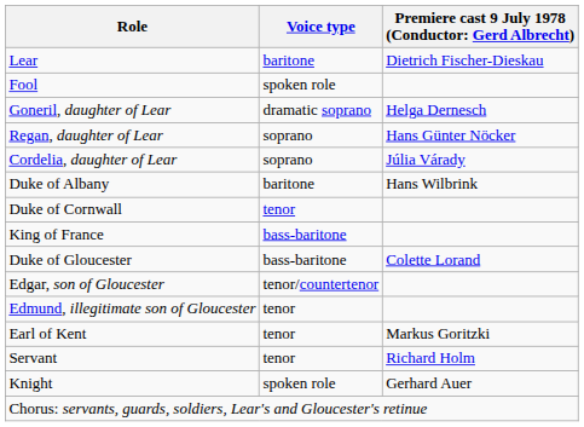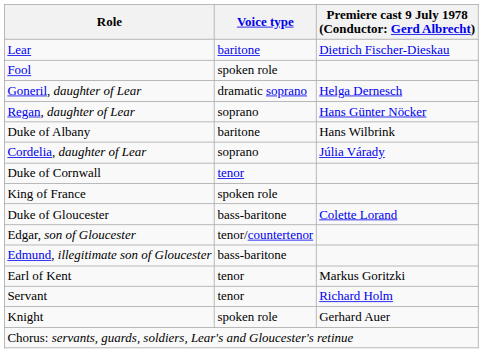rows swapped: Cordelia, daughter of Lear <-> Duke of Albany
King of France | Voice type: bass-baritone -> spoken role
Edmund, illegitimate son of Gloucester | Voice type: tenor -> bass-baritone
